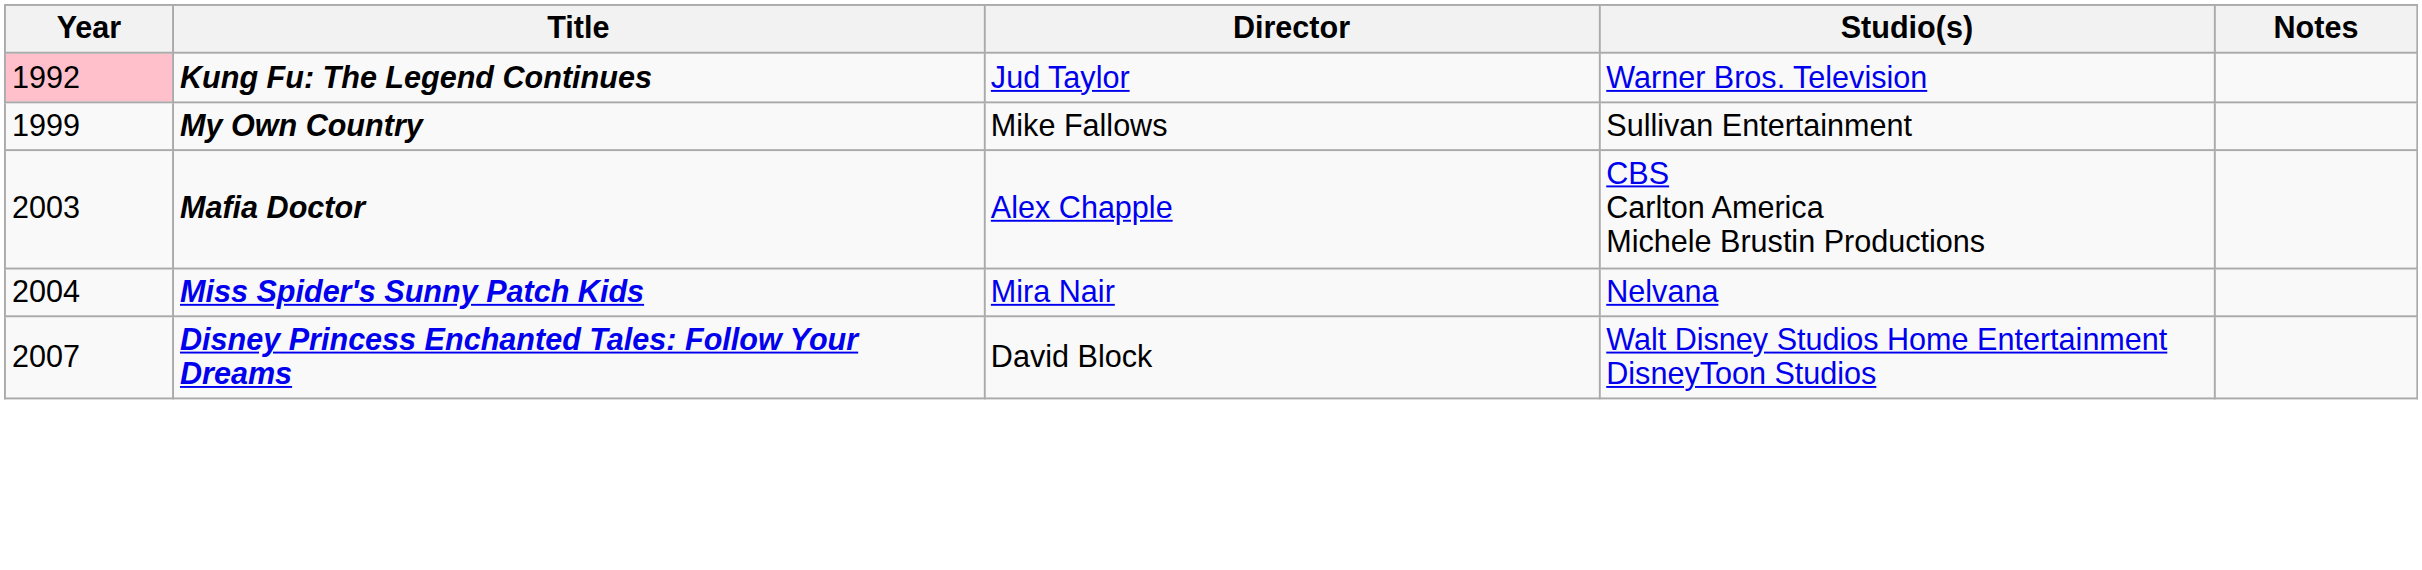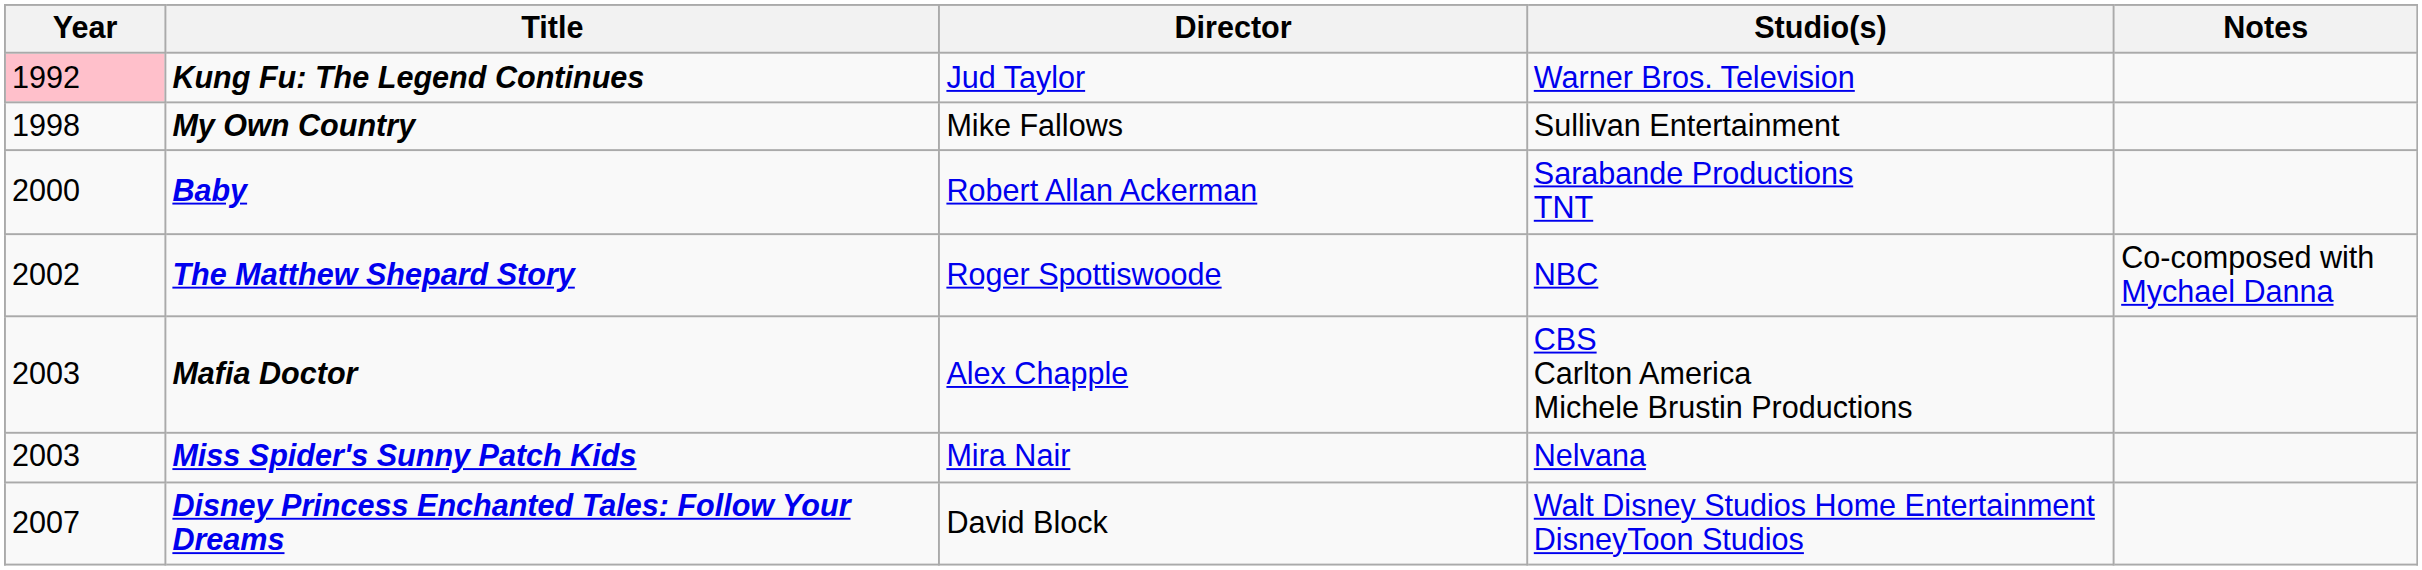My Own Country | Year: 1999 -> 1998
+ row: 2000 | Baby | Robert Allan Ackerman | Sarabande Productions TNT
+ row: 2002 | The Matthew Shepard Story | Roger Spottiswoode | NBC | Co-composed with Mychael Danna
Miss Spider's Sunny Patch Kids | Year: 2004 -> 2003
